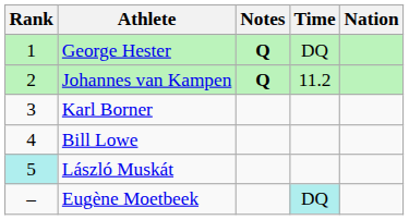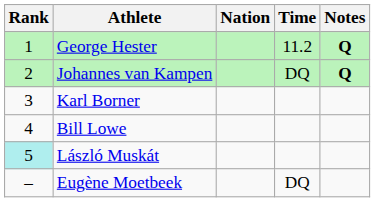columns swapped: Nation <-> Notes
George Hester | Time: DQ -> 11.2
Johannes van Kampen | Time: 11.2 -> DQ
Eugène Moetbeek | Time: paleturquoise background -> no background
